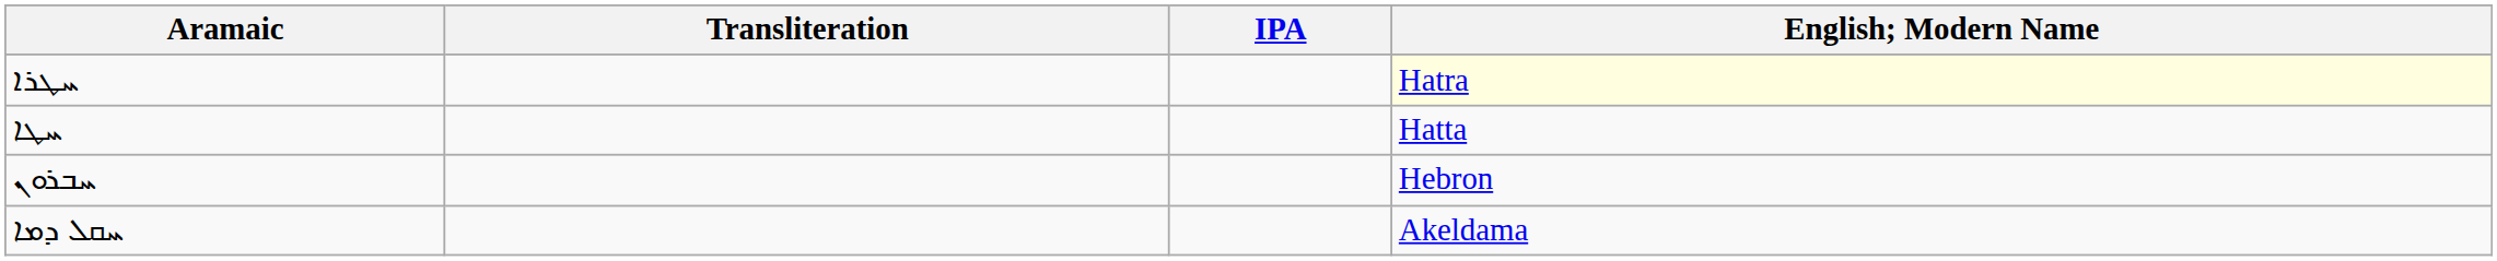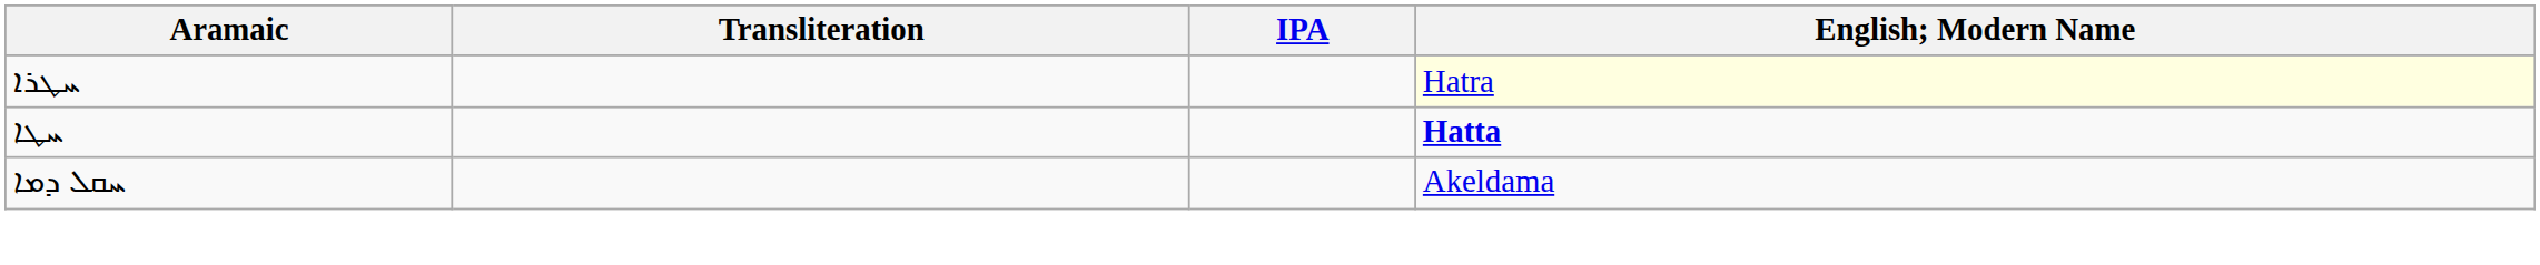ܚܛܐ | English; Modern Name: normal -> bold
- row: ܚܒܪܘܢ | Hebron
